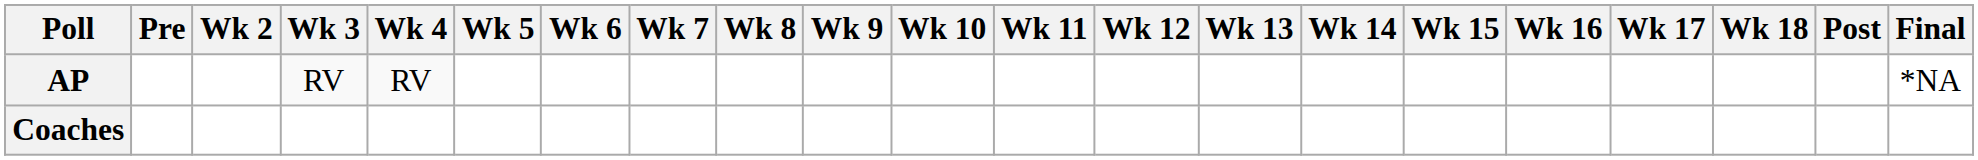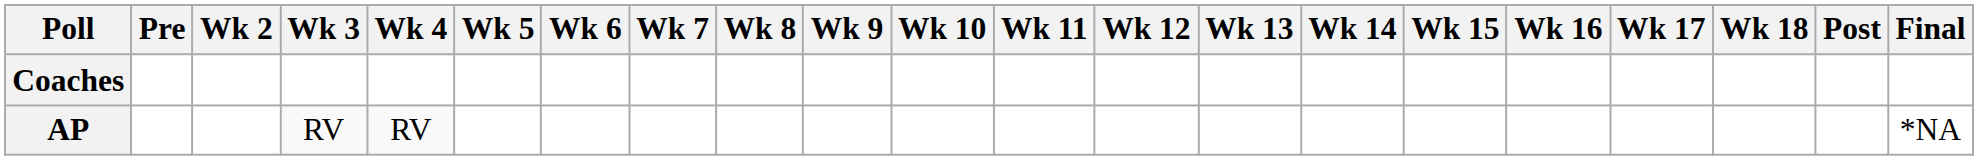rows swapped: AP <-> Coaches
